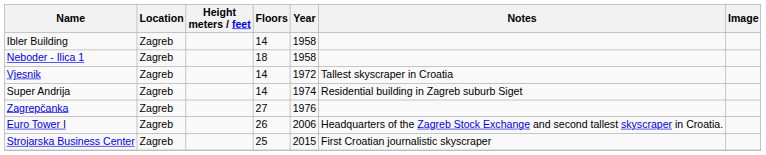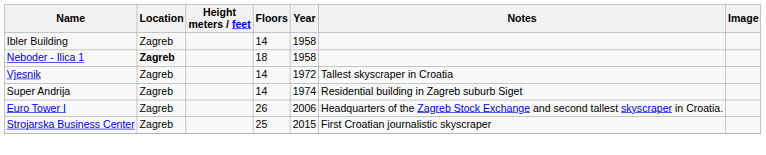Neboder - Ilica 1 | Location: normal -> bold
- row: Zagrepčanka | Zagreb | 27 | 1976
